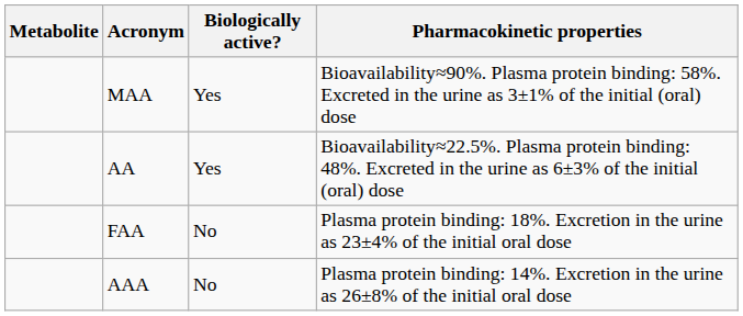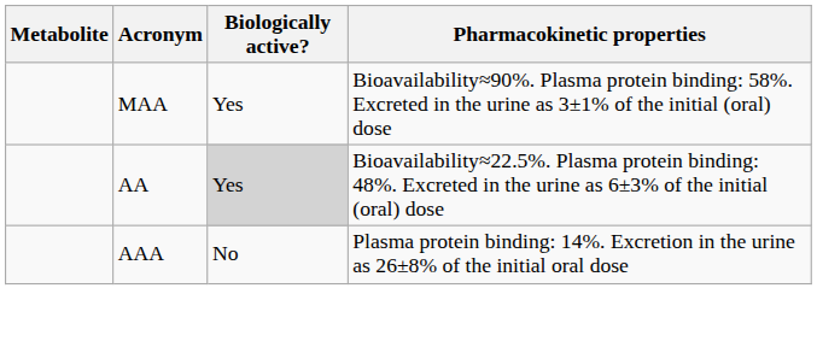AA | Biologically active?: no background -> lightgrey background
- row: FAA | No | Plasma protein binding: 18%. Excretion in the urine as 23±4% of the initial oral dose
